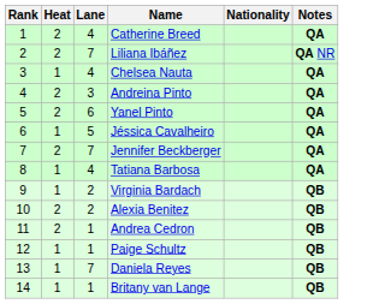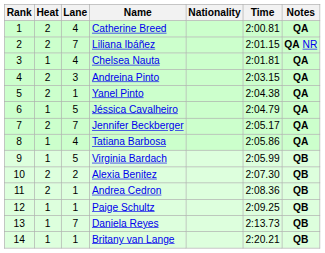+ column: Time | 2:00.81 | 2:01.15 | 2:01.81 | 2:03.15 | 2:04.38 | 2:04.79 | 2:05.17 | 2:05.86 | 2:05.99 | 2:07.30 | 2:08.36 | 2:09.25 | 2:13.73 | 2:20.21
Yanel Pinto | Lane: 6 -> 1
Virginia Bardach | Lane: 2 -> 5
